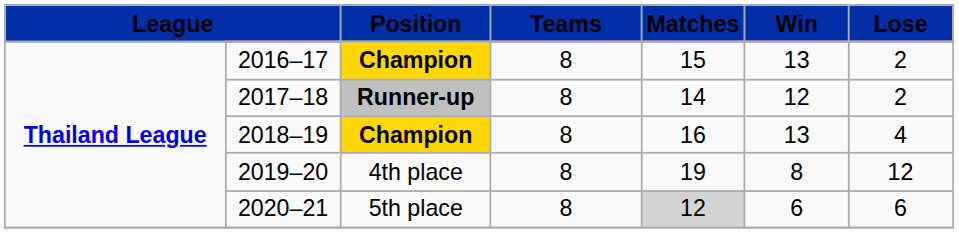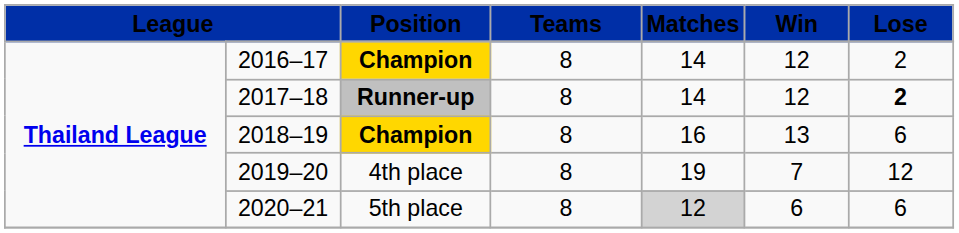2016–17 | column 5: 15 -> 14
2016–17 | column 6: 13 -> 12
2017–18 | column 7: normal -> bold
2018–19 | column 7: 4 -> 6
2019–20 | column 6: 8 -> 7
